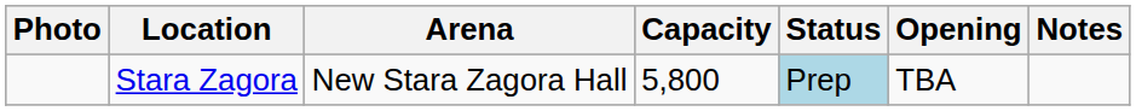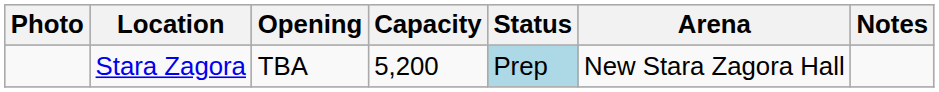columns swapped: Arena <-> Opening
Stara Zagora | Capacity: 5,800 -> 5,200
